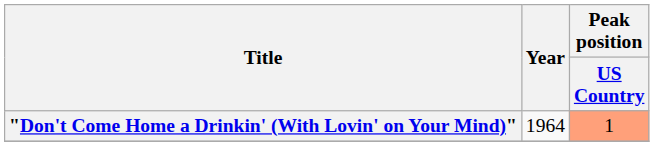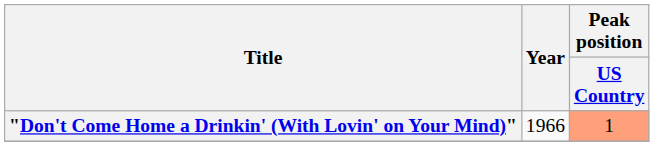"Don't Come Home a Drinkin' (With Lovin' on Your Mind)" | Year: 1964 -> 1966
